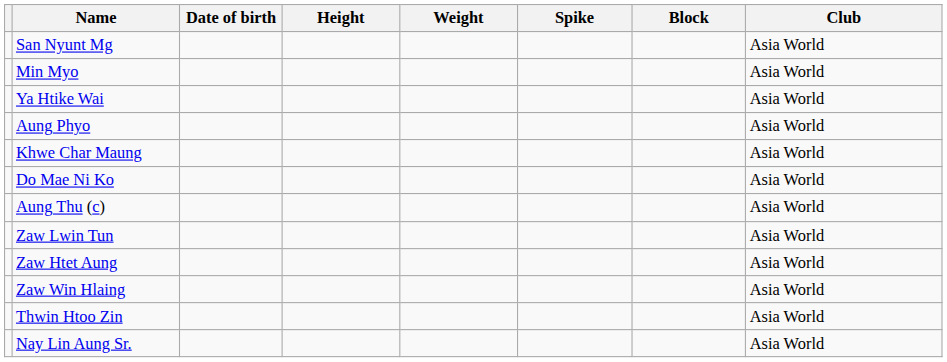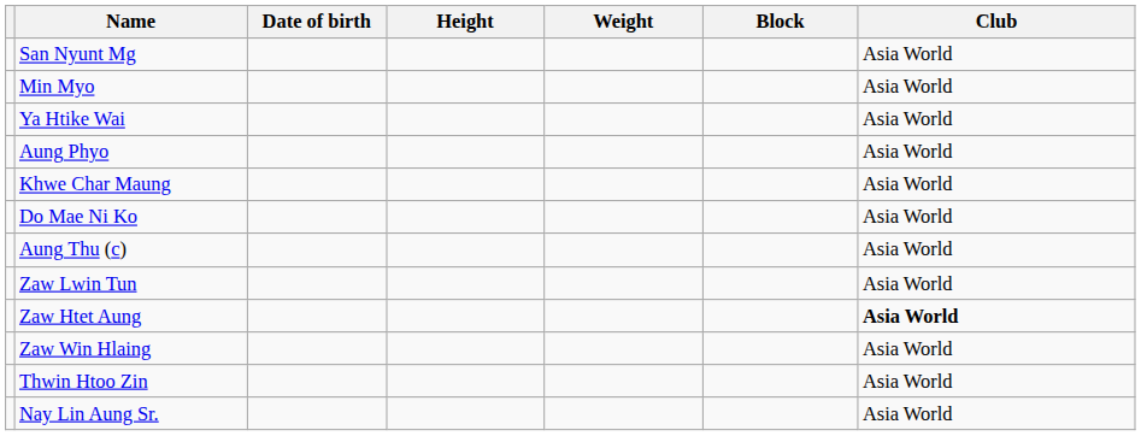- column: Spike
Zaw Htet Aung | Club: normal -> bold
